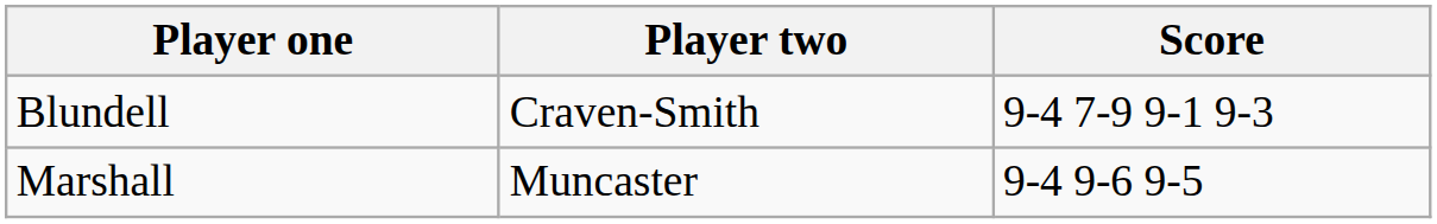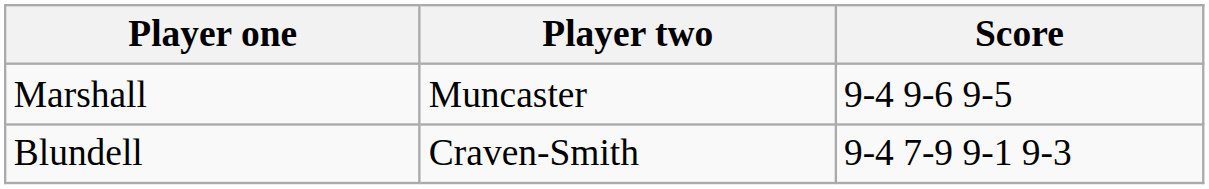rows swapped: Blundell <-> Marshall
